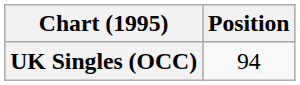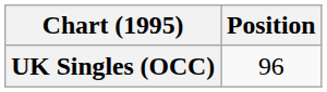UK Singles (OCC) | Position: 94 -> 96
